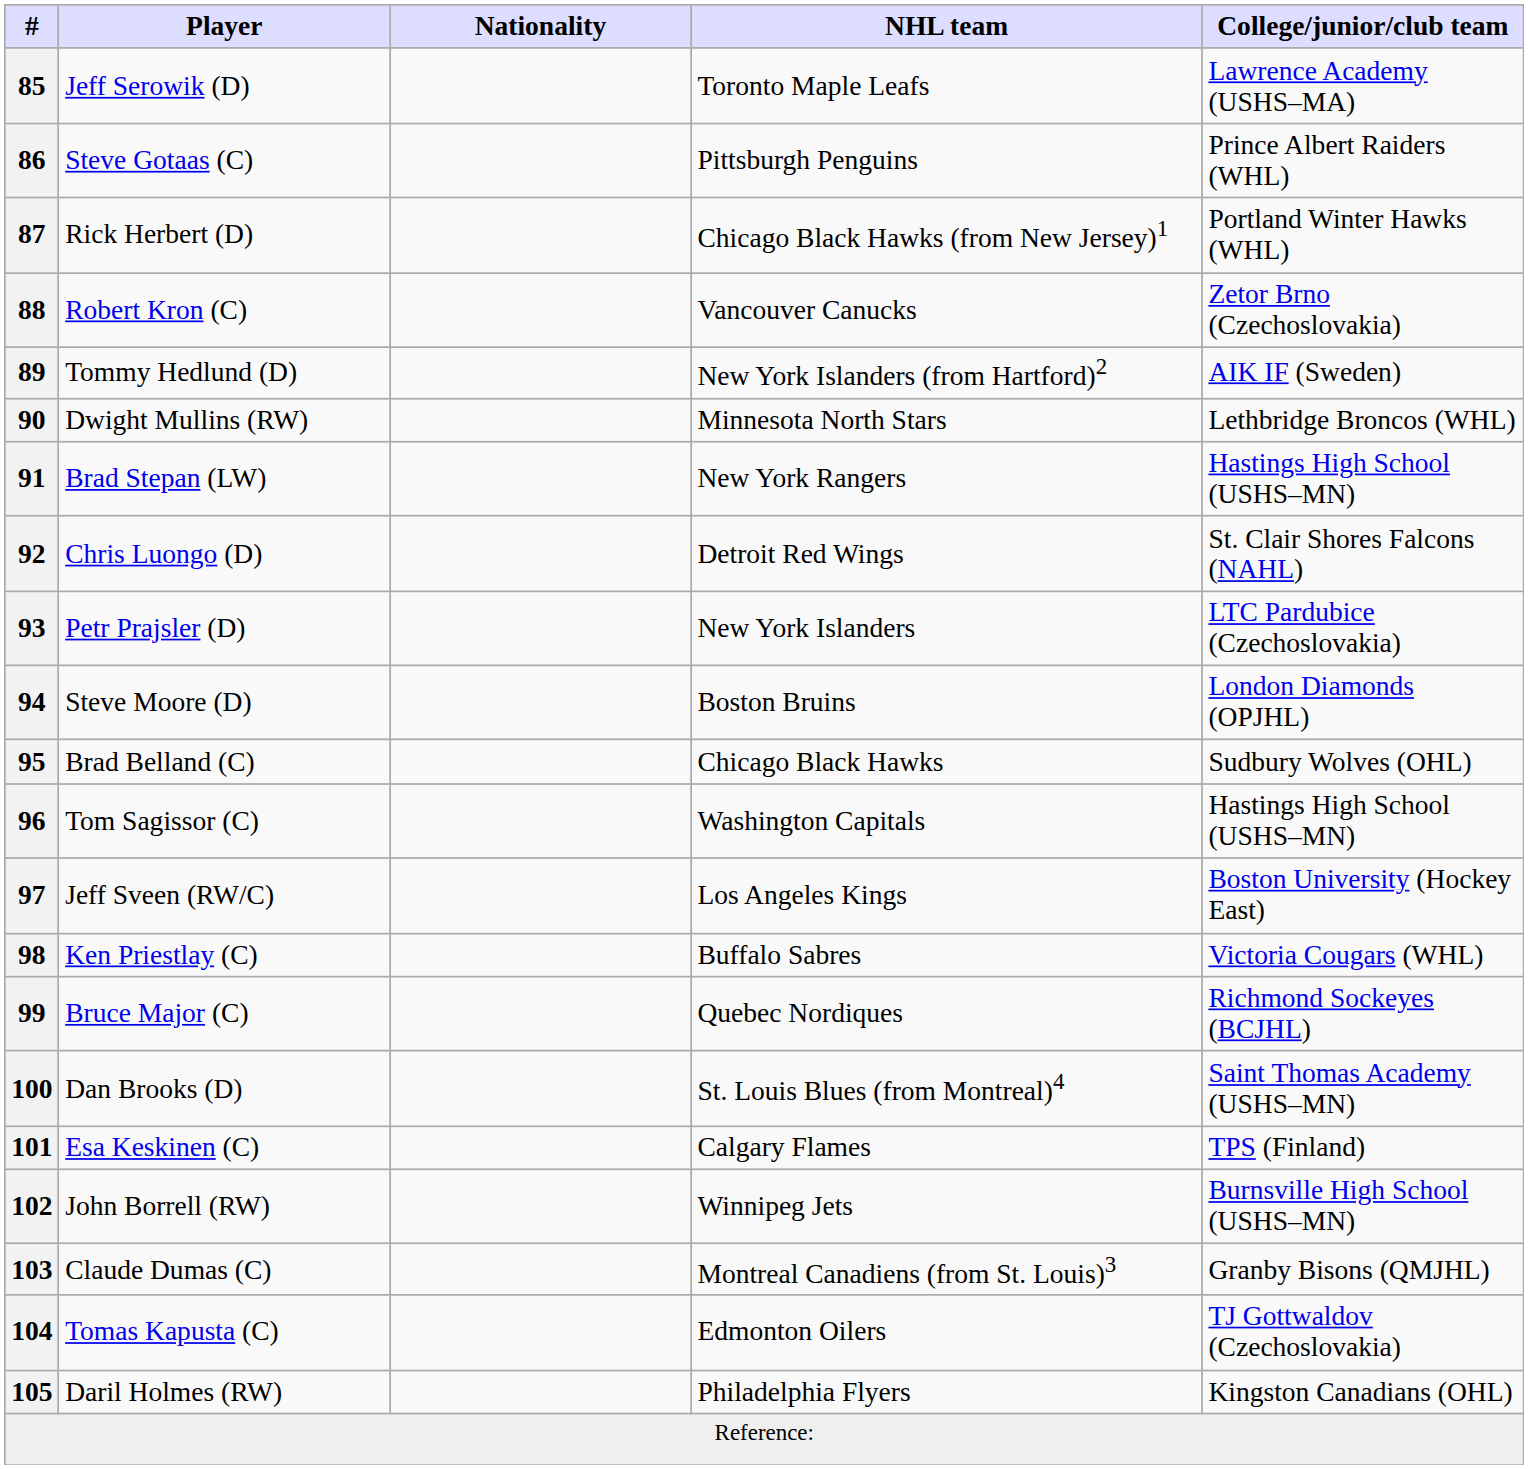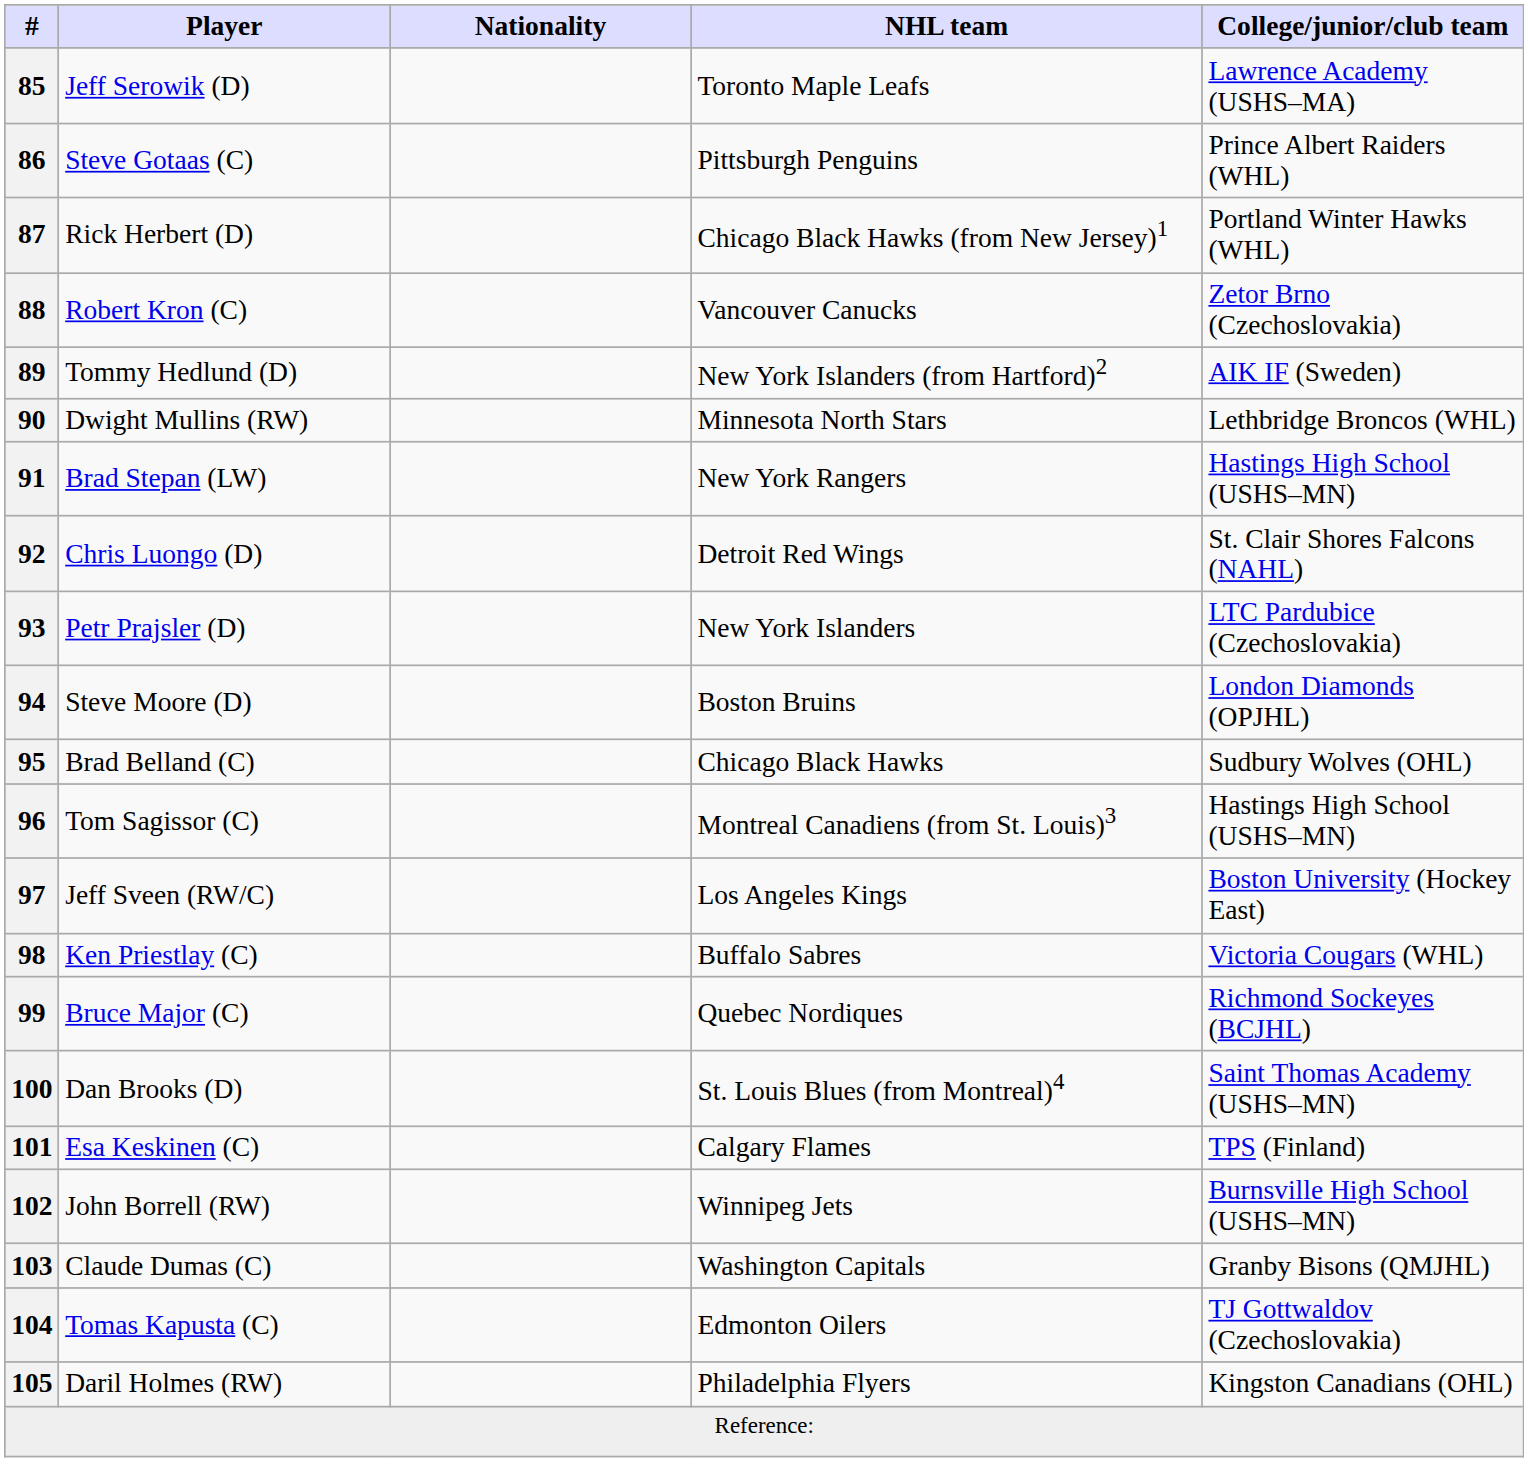96 | NHL team: Washington Capitals -> Montreal Canadiens (from St. Louis)3
103 | NHL team: Montreal Canadiens (from St. Louis)3 -> Washington Capitals
